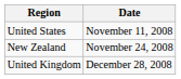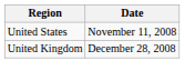- row: New Zealand | November 24, 2008
